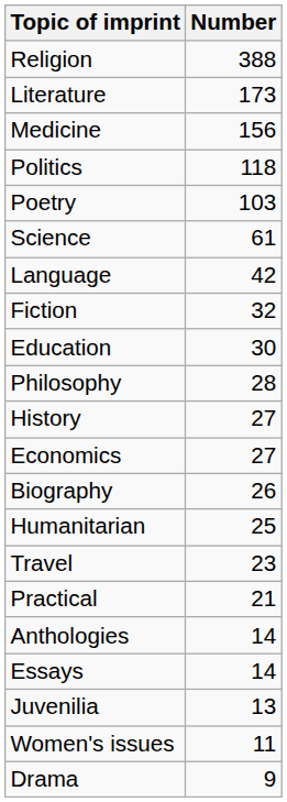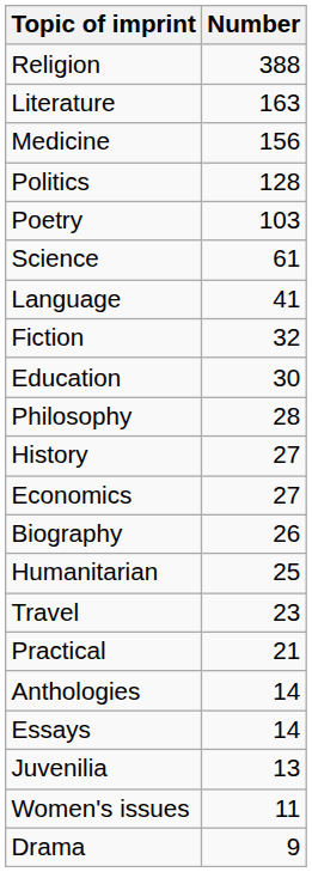Literature | Number: 173 -> 163
Politics | Number: 118 -> 128
Language | Number: 42 -> 41
